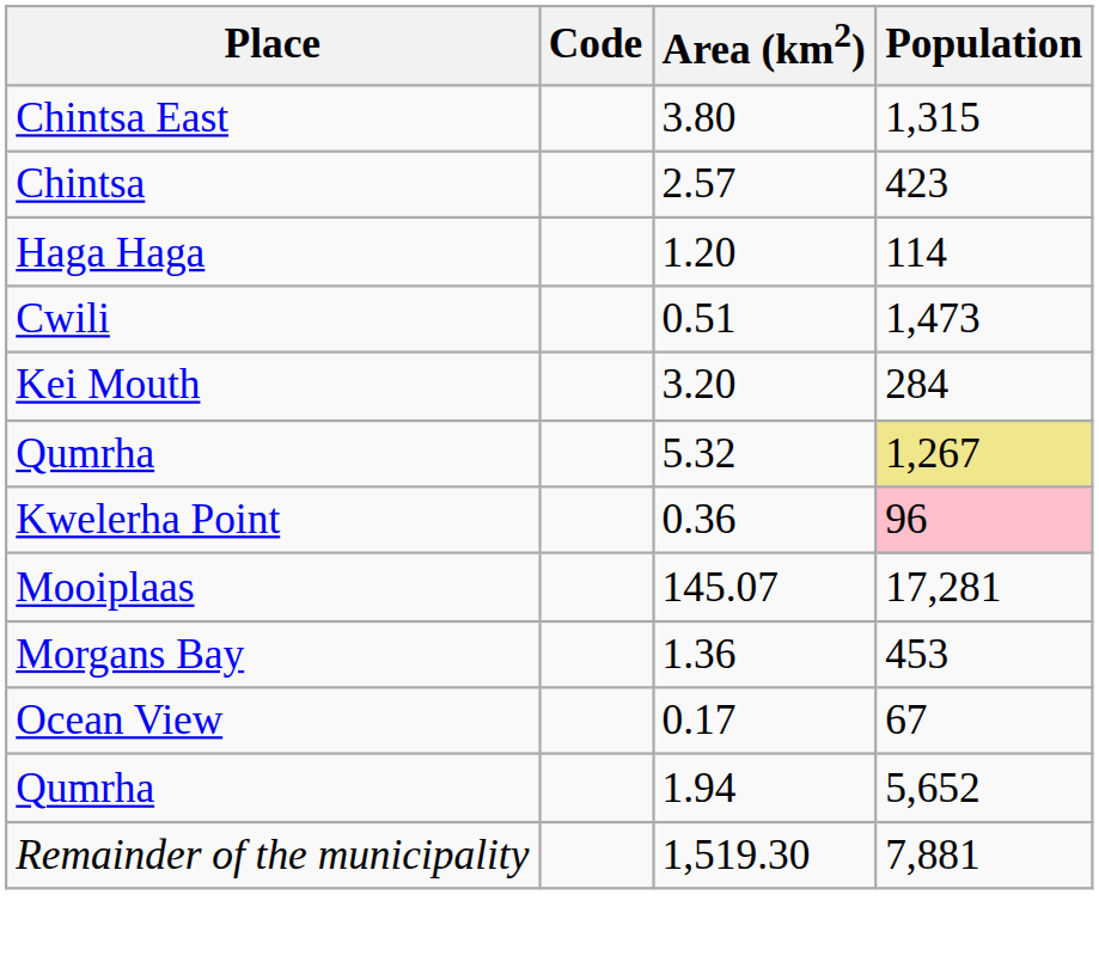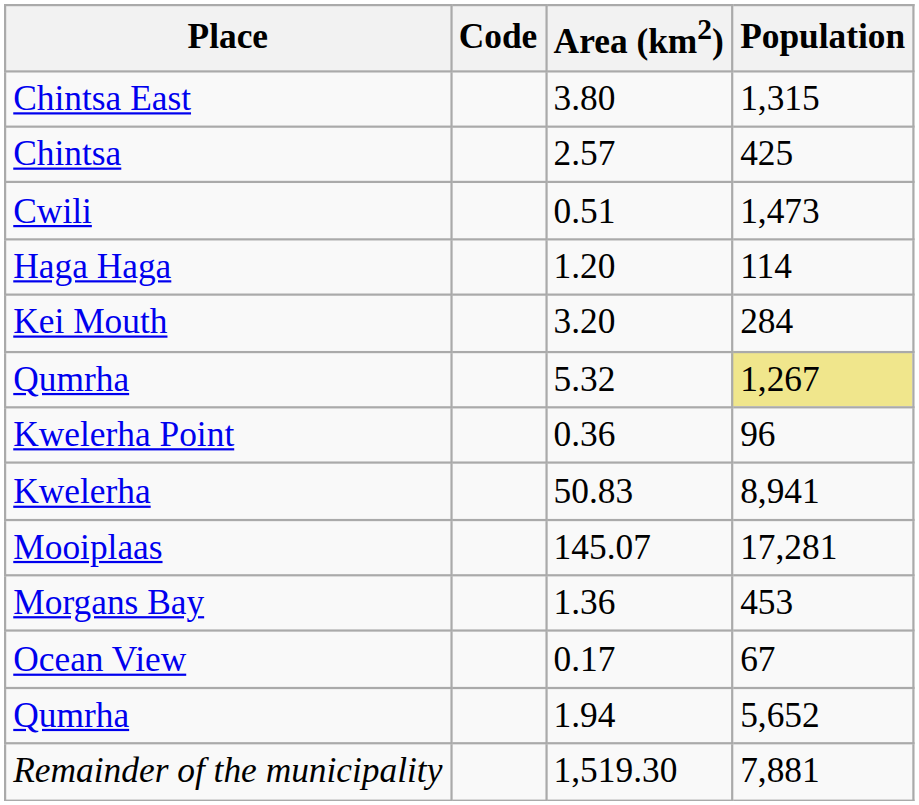Chintsa | Population: 423 -> 425
rows swapped: Cwili <-> Haga Haga
Kwelerha Point | Population: pink background -> no background
+ row: Kwelerha | 50.83 | 8,941
